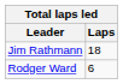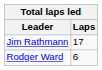Jim Rathmann | Laps: 18 -> 17
